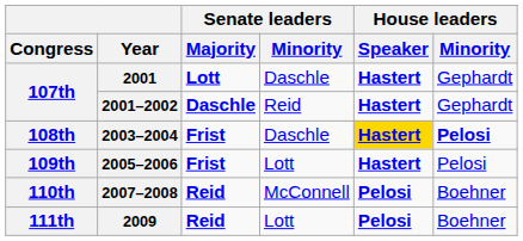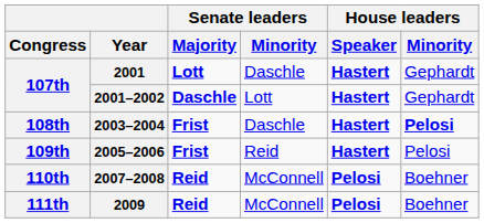2001–2002 | Senate leaders / Minority: Reid -> Lott
2003–2004 | House leaders / Speaker: gold background -> no background
2005–2006 | Senate leaders / Minority: Lott -> Reid
2009 | Senate leaders / Minority: Lott -> McConnell
